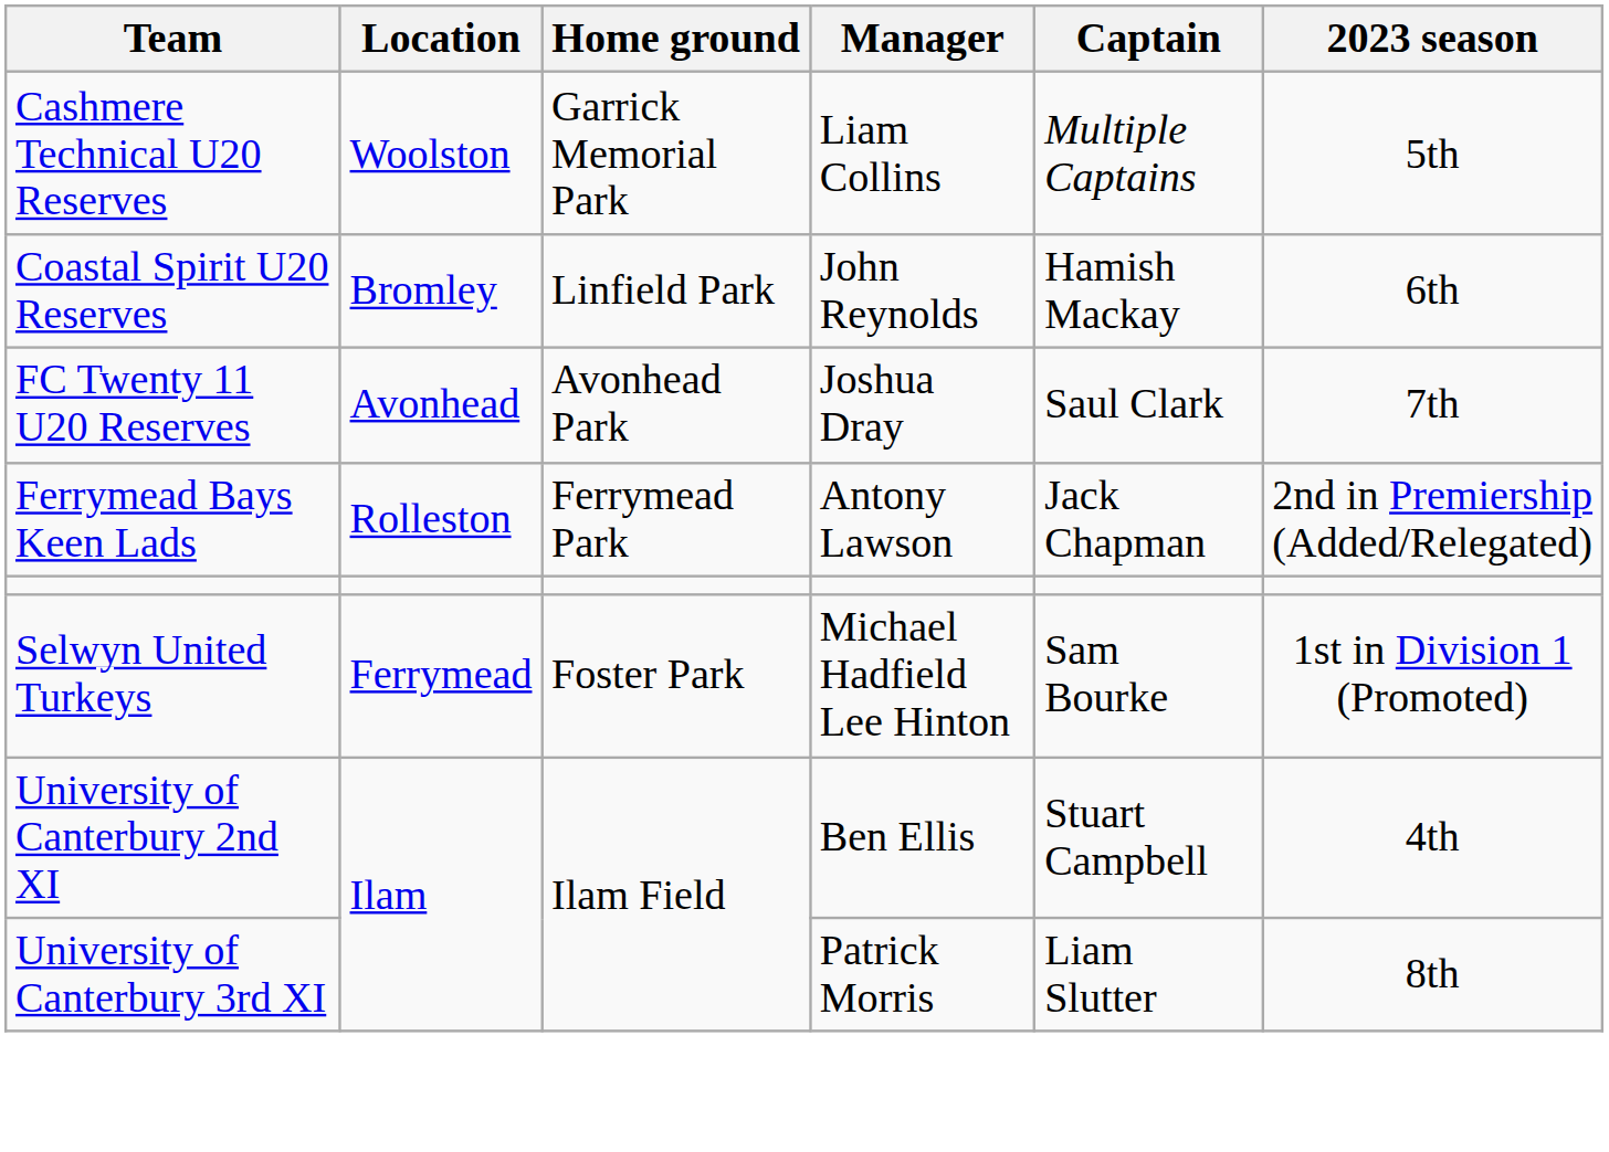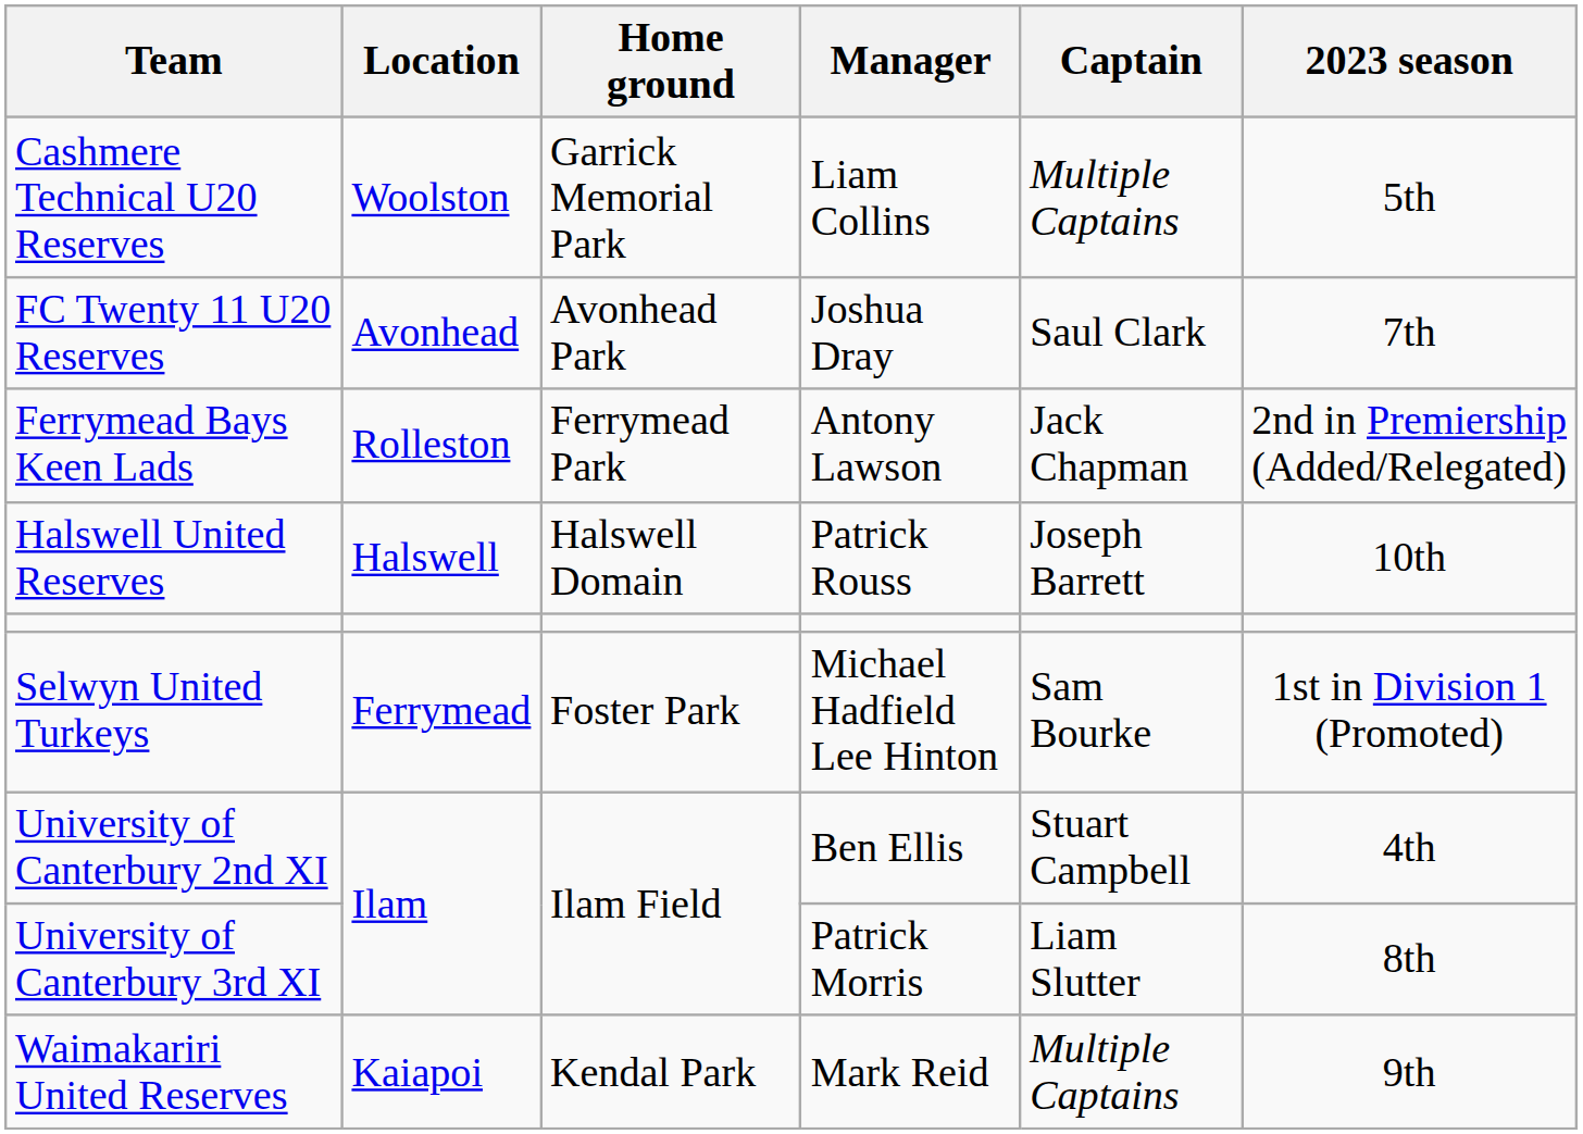- row: Coastal Spirit U20 Reserves | Bromley | Linfield Park | John Reynolds | Hamish Mackay | 6th
+ row: Halswell United Reserves | Halswell | Halswell Domain | Patrick Rouss | Joseph Barrett | 10th
+ row: Waimakariri United Reserves | Kaiapoi | Kendal Park | Mark Reid | Multiple Captains | 9th
